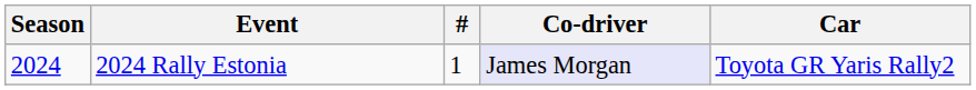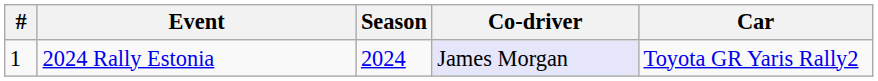columns swapped: # <-> Season
